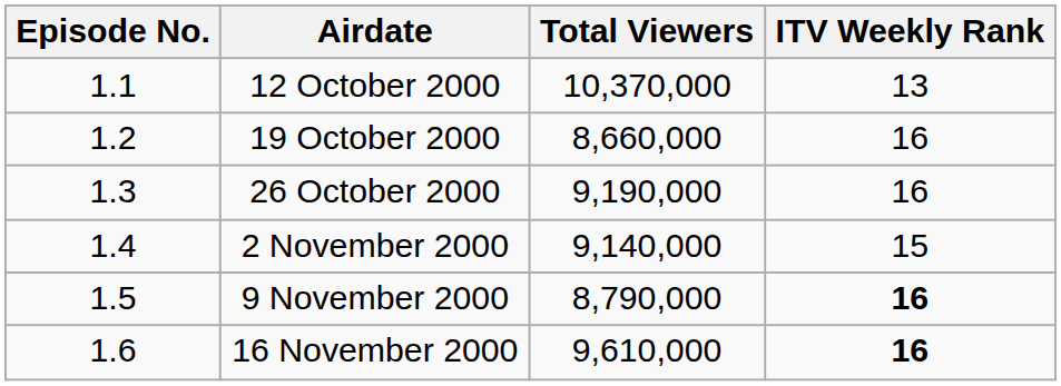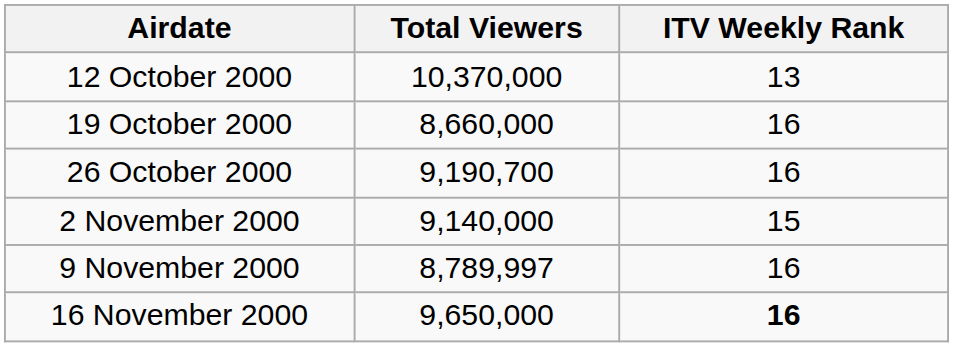- column: Episode No. | 1.1 | 1.2 | 1.3 | 1.4 | 1.5 | 1.6
26 October 2000 | Total Viewers: 9,190,000 -> 9,190,700
9 November 2000 | Total Viewers: 8,790,000 -> 8,789,997
9 November 2000 | ITV Weekly Rank: bold -> normal
16 November 2000 | Total Viewers: 9,610,000 -> 9,650,000
